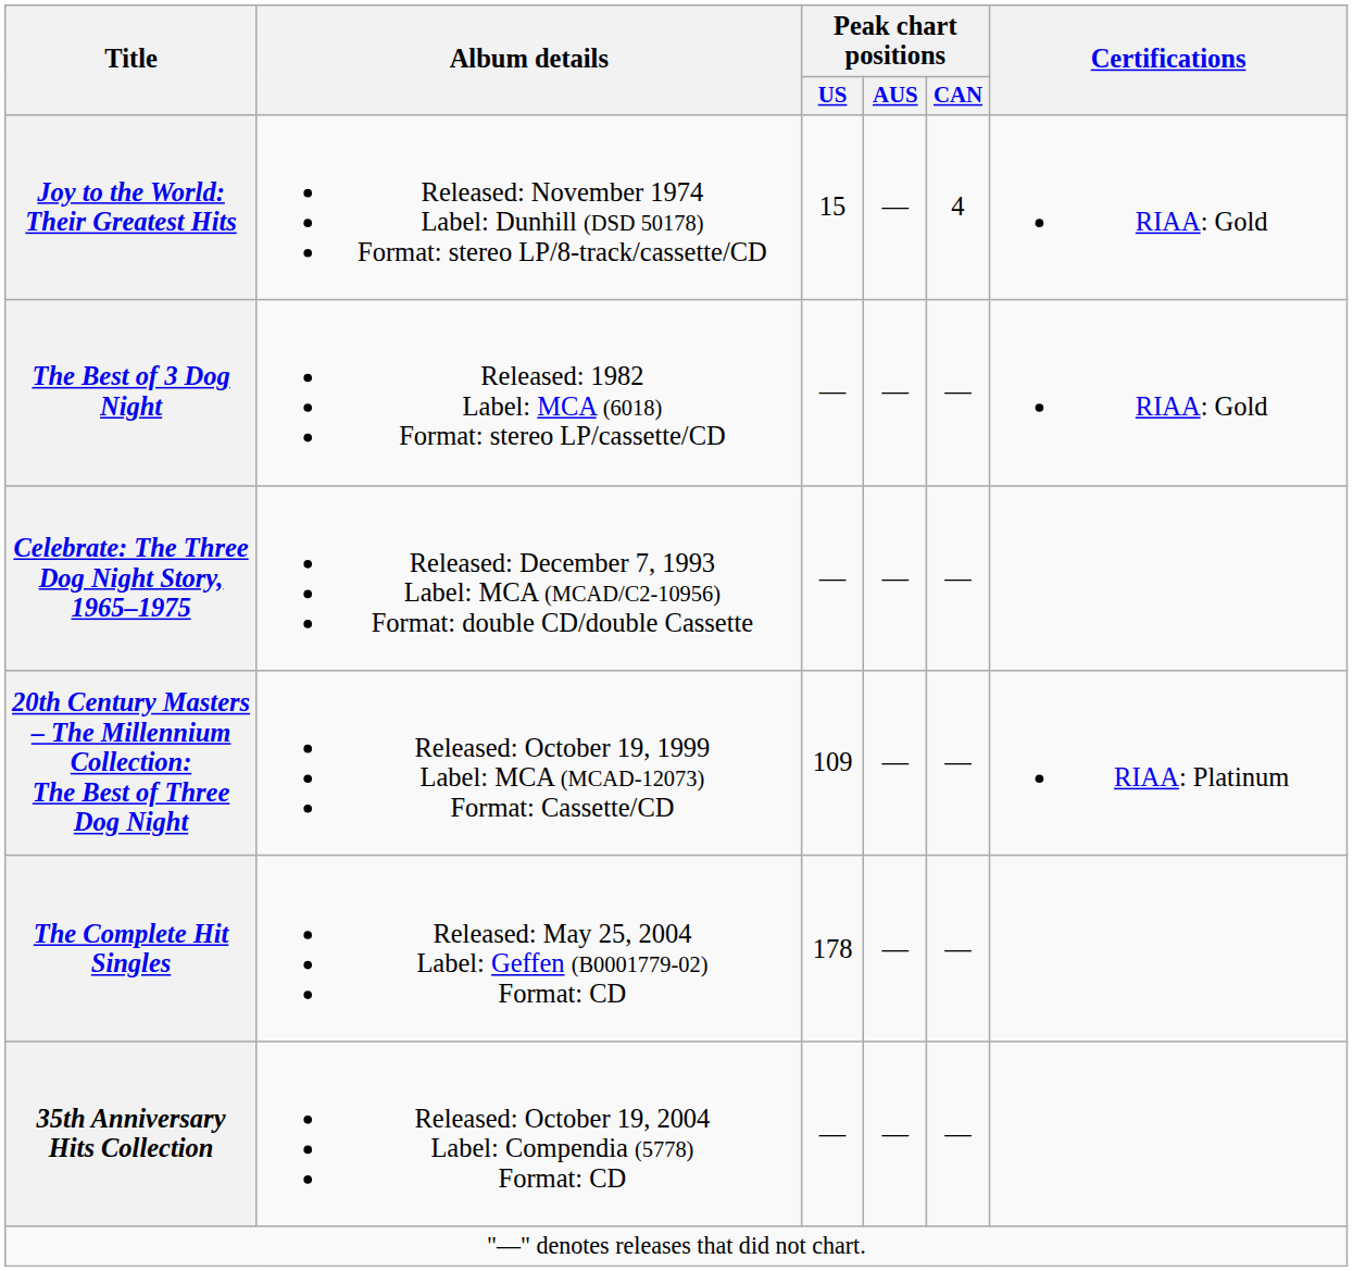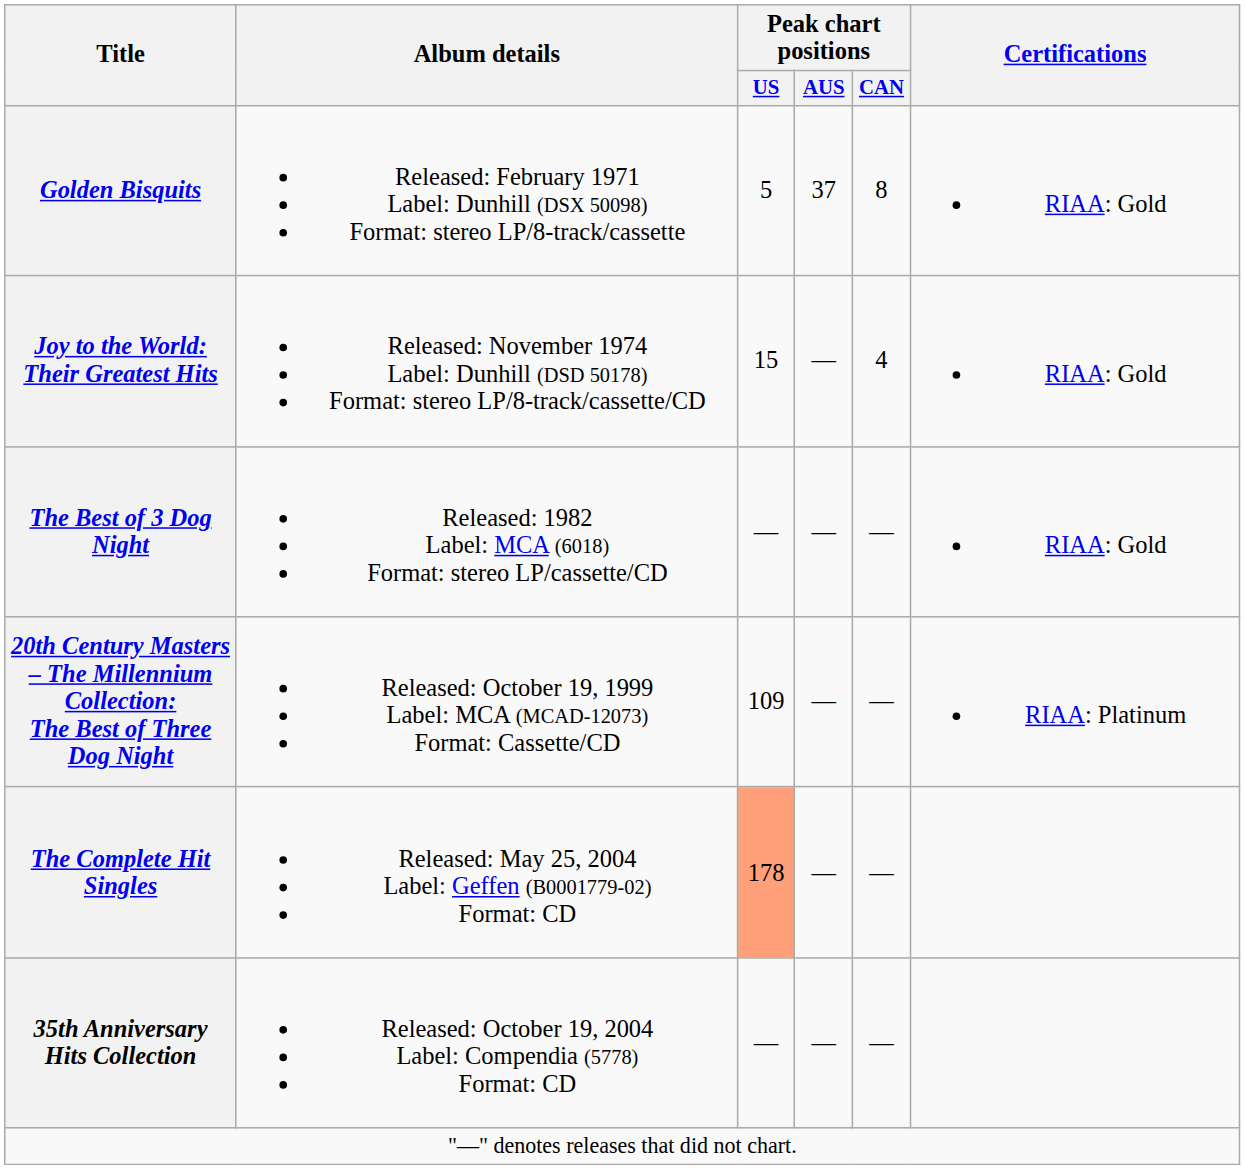+ row: Golden Bisquits | Released: February 1971 Label: Dunhill (DSX 50098) Format: stereo LP/8-track/cassette | 5 | 37 | 8 | RIAA: Gold
- row: Celebrate: The Three Dog Night Story, 1965–1975 | Released: December 7, 1993 Label: MCA (MCAD/C2-10956) Format: double CD/double Cassette | — | — | —
The Complete Hit Singles | Peak chart positions / US: no background -> lightsalmon background
